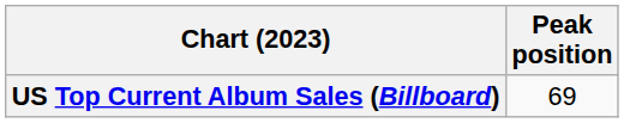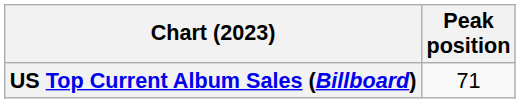US Top Current Album Sales (Billboard) | Peak position: 69 -> 71
